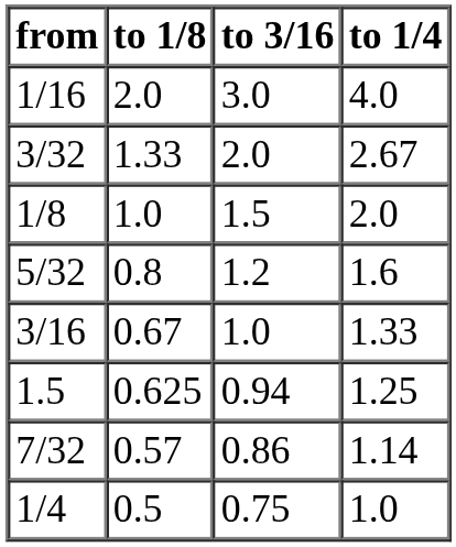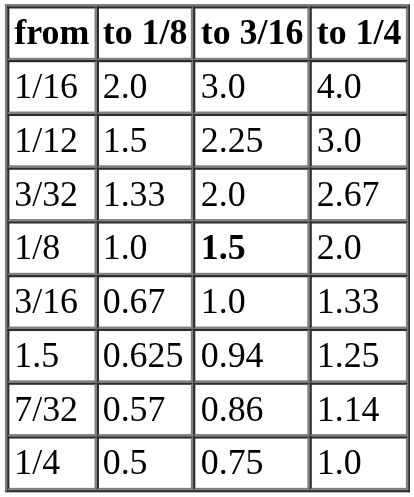+ row: 1/12 | 1.5 | 2.25 | 3.0
1/8 | to 3/16: normal -> bold
- row: 5/32 | 0.8 | 1.2 | 1.6
